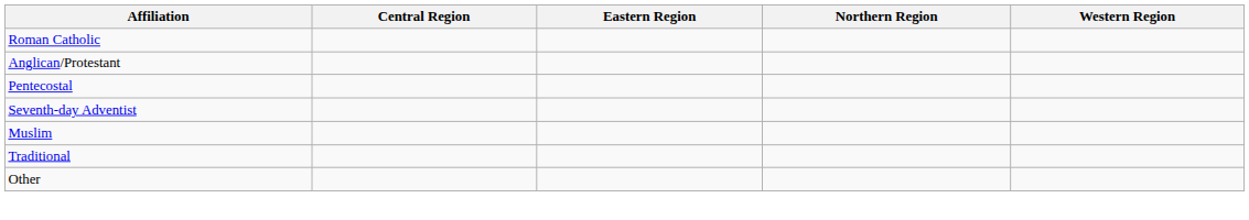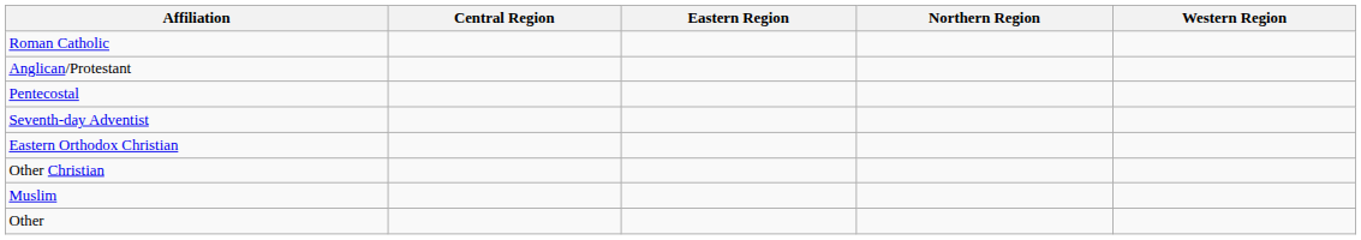+ row: Eastern Orthodox Christian
+ row: Other Christian
- row: Traditional
